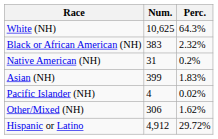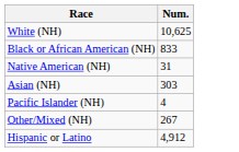- column: Perc. | 64.3% | 2.32% | 0.2% | 1.83% | 0.02% | 1.62% | 29.72%
Black or African American (NH) | Num.: 383 -> 833
Asian (NH) | Num.: 399 -> 303
Other/Mixed (NH) | Num.: 306 -> 267
